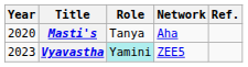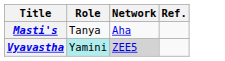- column: Year | 2020 | 2023
Vyavastha | Network: no background -> lightgrey background
